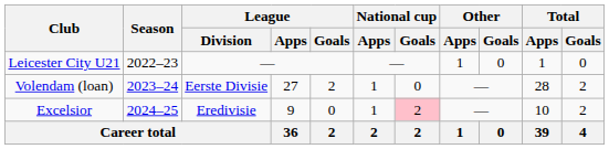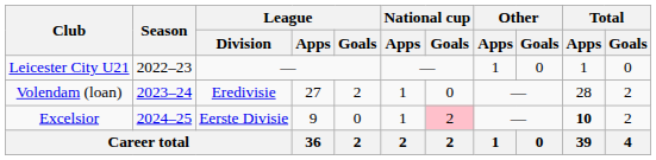Volendam (loan) | League / Division: Eerste Divisie -> Eredivisie
Excelsior | League / Division: Eredivisie -> Eerste Divisie
Excelsior | Total / Apps: normal -> bold
